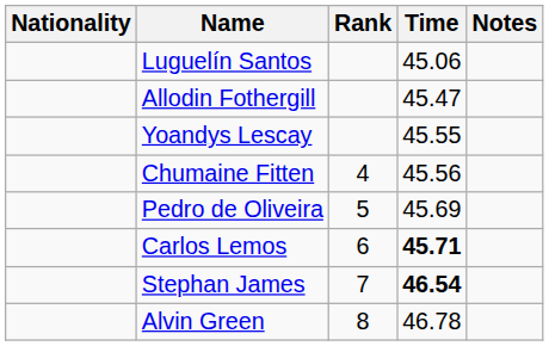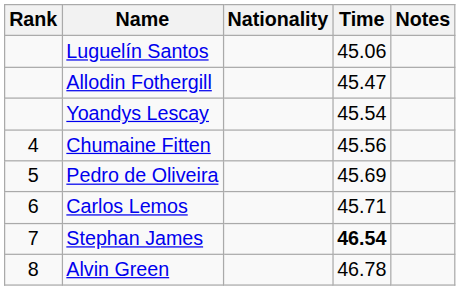columns swapped: Rank <-> Nationality
Yoandys Lescay | Time: 45.55 -> 45.54
Carlos Lemos | Time: bold -> normal
